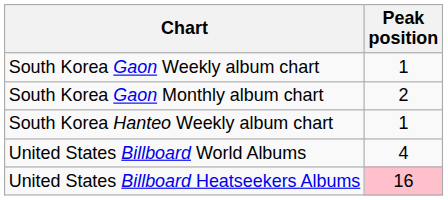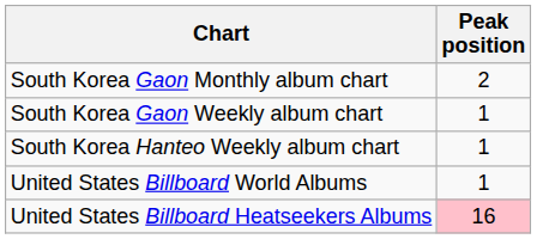rows swapped: South Korea Gaon Weekly album chart <-> South Korea Gaon Monthly album chart
United States Billboard World Albums | Peak position: 4 -> 1
